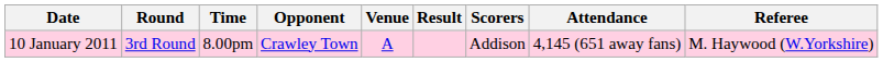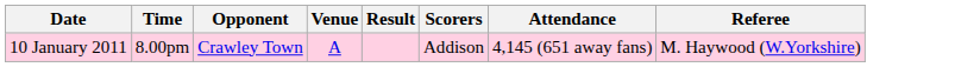- column: Round | 3rd Round
